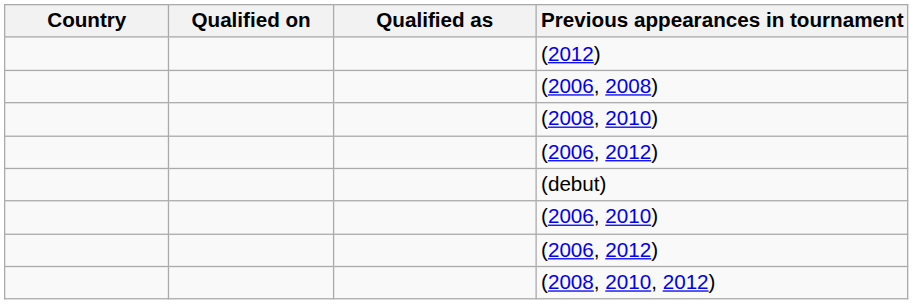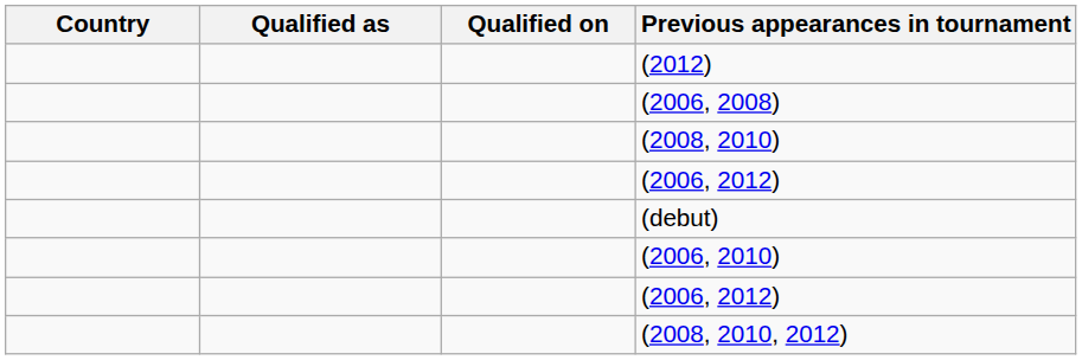columns swapped: Qualified as <-> Qualified on
